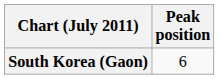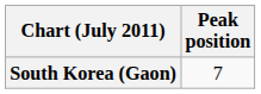South Korea (Gaon) | Peak position: 6 -> 7
